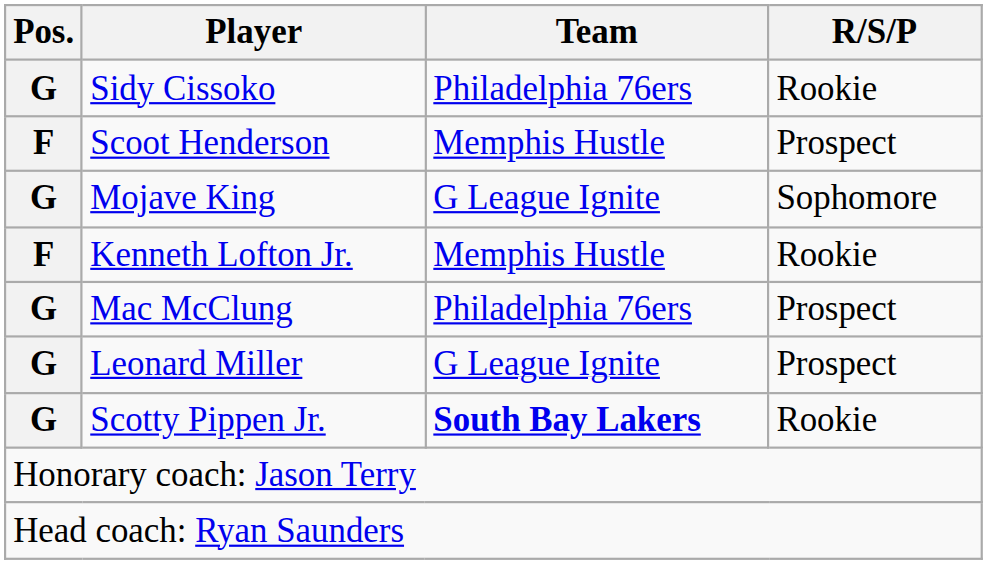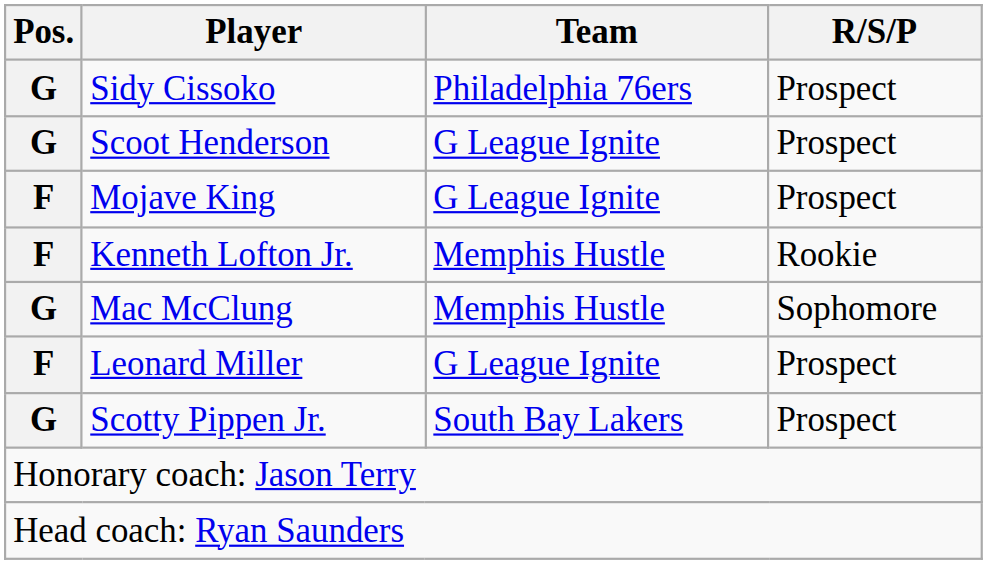Sidy Cissoko | R/S/P: Rookie -> Prospect
Scoot Henderson | Pos.: F -> G
Scoot Henderson | Team: Memphis Hustle -> G League Ignite
Mojave King | Pos.: G -> F
Mojave King | R/S/P: Sophomore -> Prospect
Mac McClung | Team: Philadelphia 76ers -> Memphis Hustle
Mac McClung | R/S/P: Prospect -> Sophomore
Leonard Miller | Pos.: G -> F
Scotty Pippen Jr. | Team: bold -> normal
Scotty Pippen Jr. | R/S/P: Rookie -> Prospect
